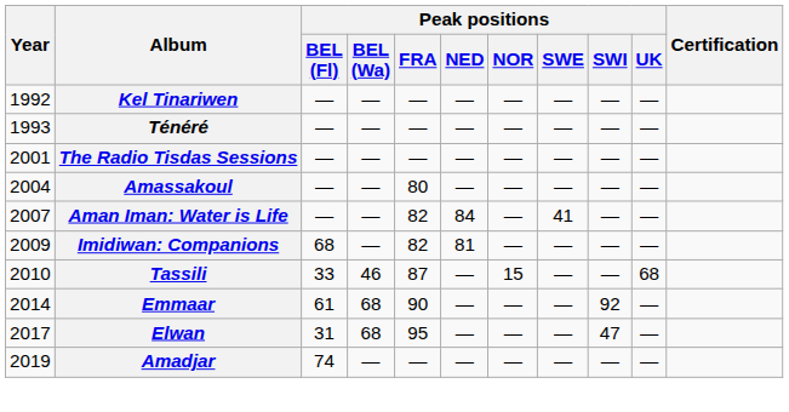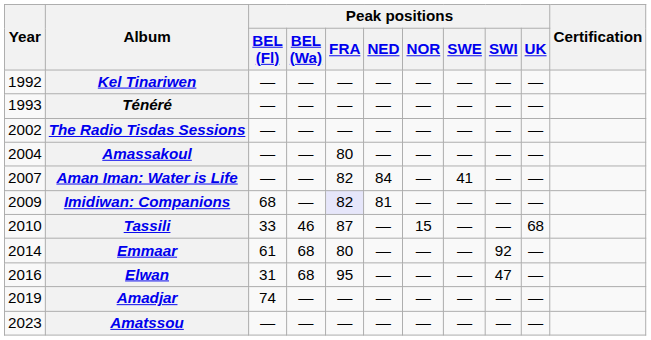The Radio Tisdas Sessions | Year: 2001 -> 2002
Imidiwan: Companions | Peak positions / FRA: no background -> lavender background
Emmaar | Peak positions / FRA: 90 -> 80
Elwan | Year: 2017 -> 2016
+ row: 2023 | Amatssou | — | — | — | — | — | — | — | —
